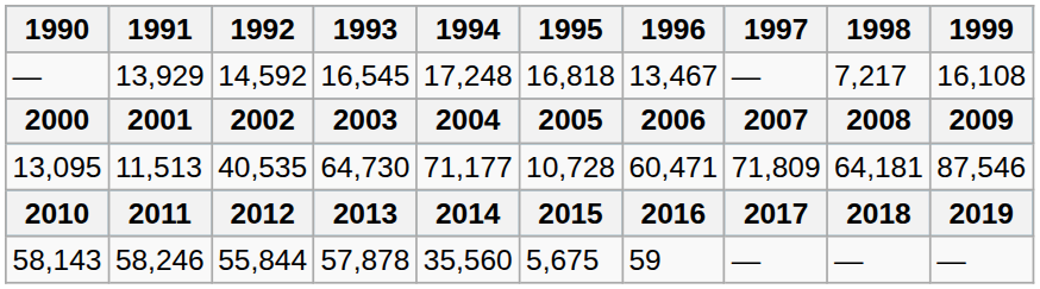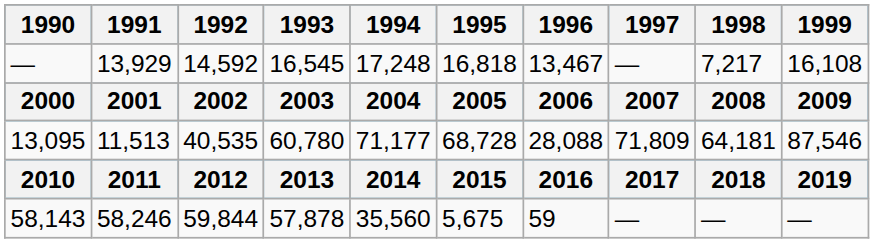13,095 | 1993: 64,730 -> 60,780
13,095 | 1995: 10,728 -> 68,728
13,095 | 1996: 60,471 -> 28,088
58,143 | 1992: 55,844 -> 59,844
